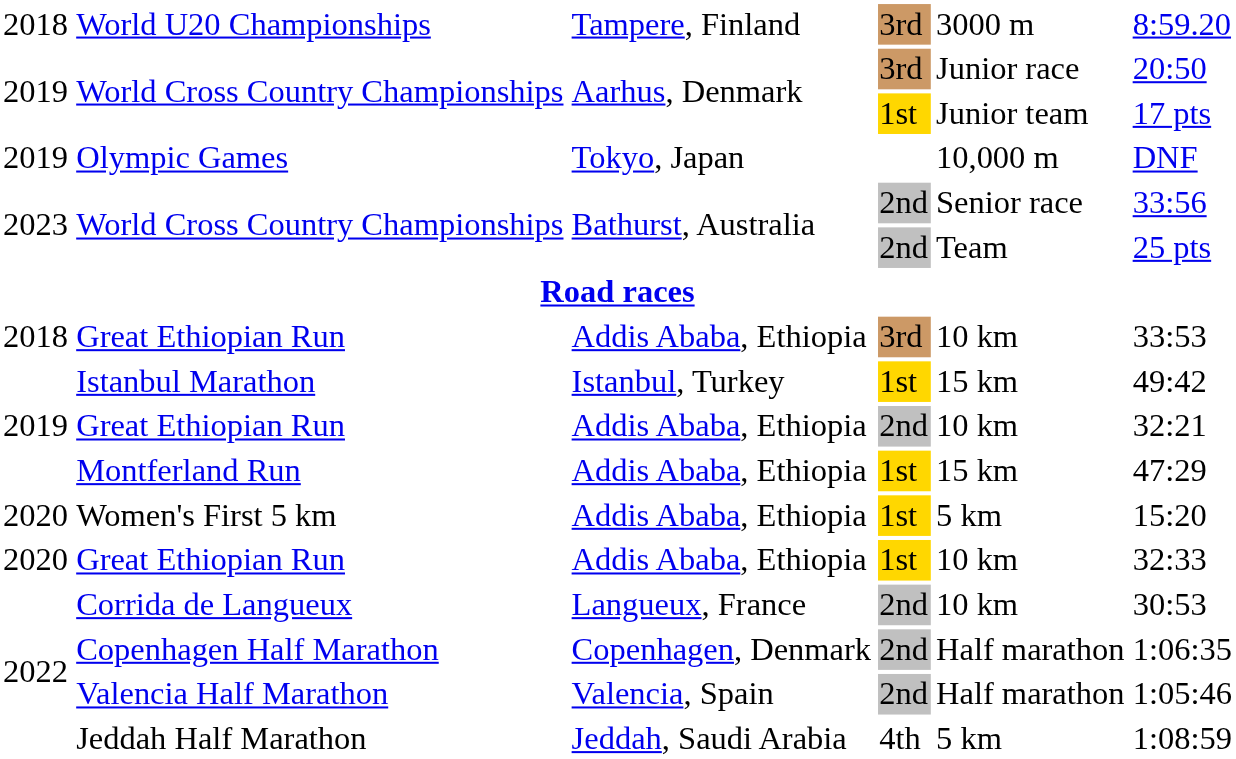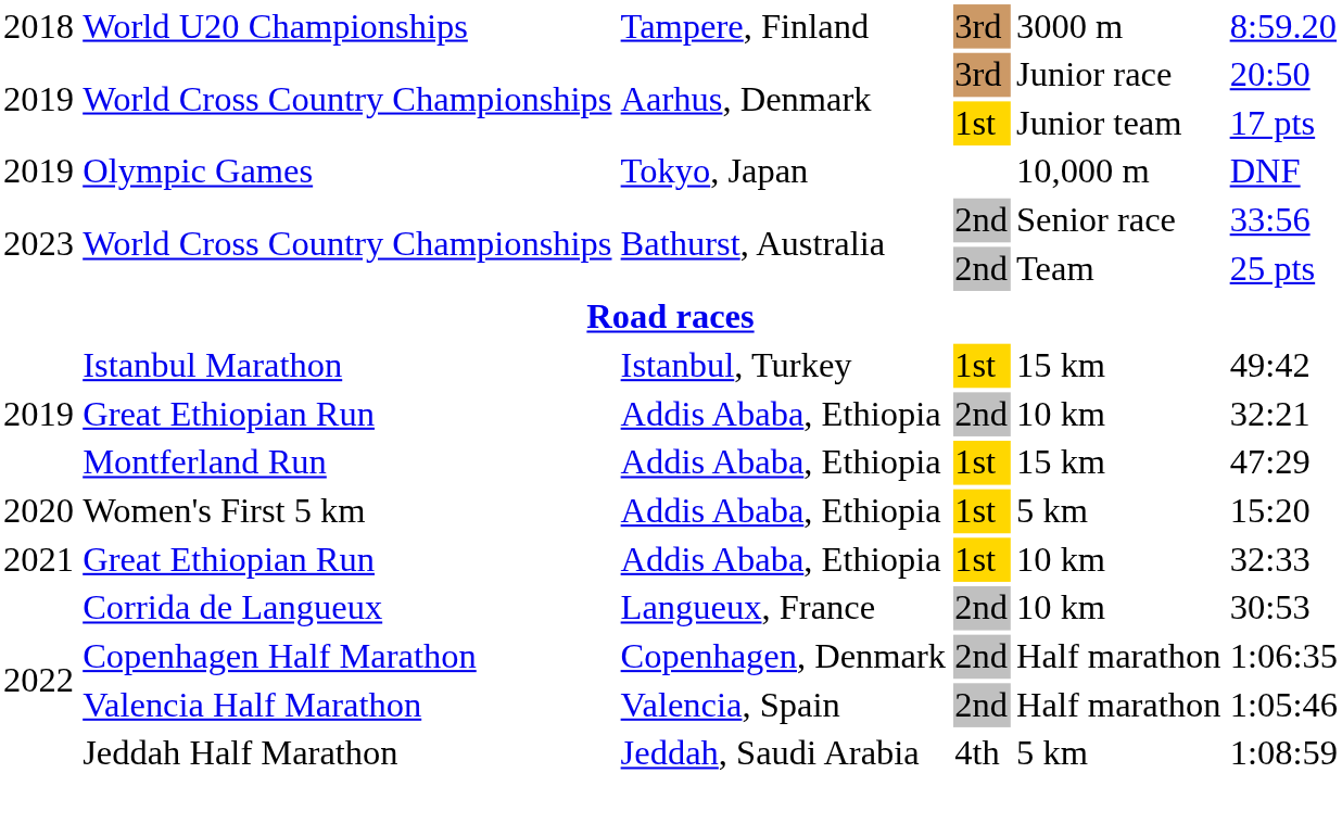- row: 2018 | Great Ethiopian Run | Addis Ababa, Ethiopia | 3rd | 10 km | 33:53
Great Ethiopian Run / 1st | column 1: 2020 -> 2021
